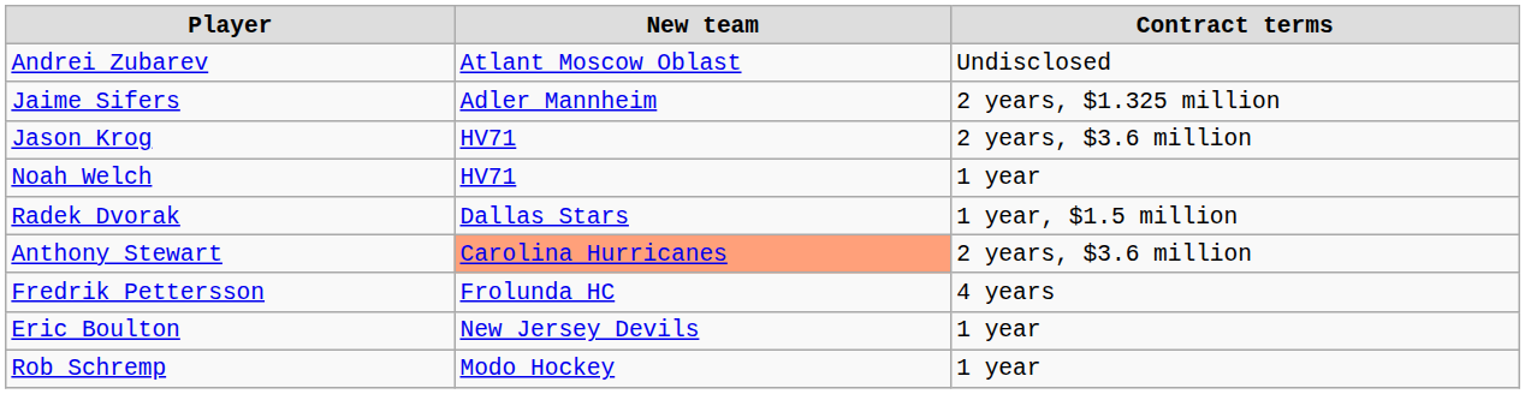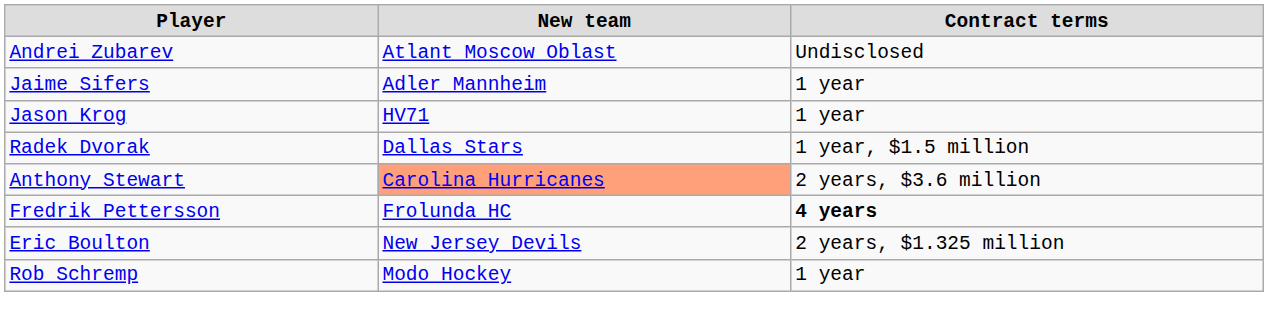Jaime Sifers | Contract terms: 2 years, $1.325 million -> 1 year
Jason Krog | Contract terms: 2 years, $3.6 million -> 1 year
- row: Noah Welch | HV71 | 1 year
Fredrik Pettersson | Contract terms: normal -> bold
Eric Boulton | Contract terms: 1 year -> 2 years, $1.325 million
